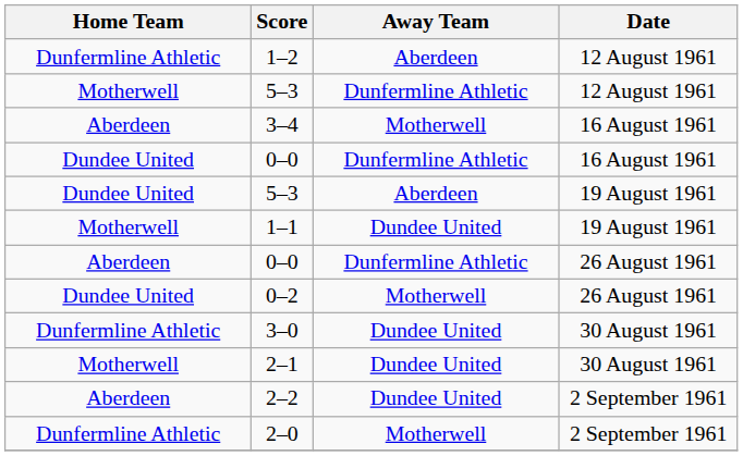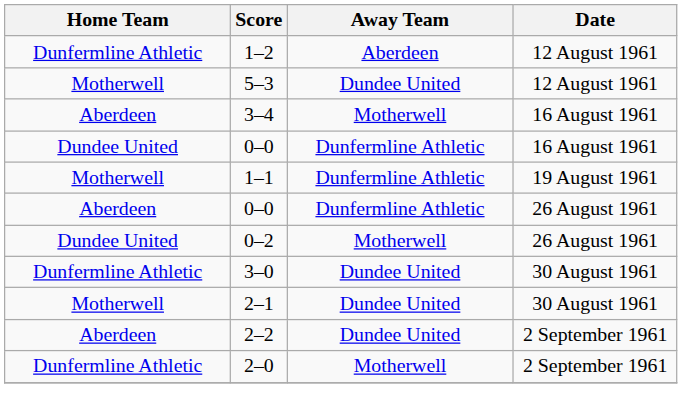5–3 / 12 August 1961 | Away Team: Dunfermline Athletic -> Dundee United
- row: Dundee United | 5–3 | Aberdeen | 19 August 1961
1–1 | Away Team: Dundee United -> Dunfermline Athletic
